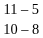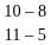rows swapped: 11 – 5 <-> 10 – 8
